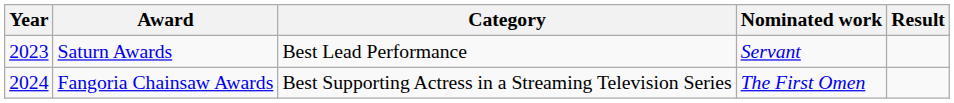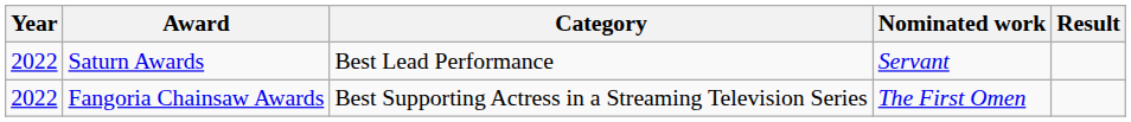Saturn Awards | Year: 2023 -> 2022
Fangoria Chainsaw Awards | Year: 2024 -> 2022
